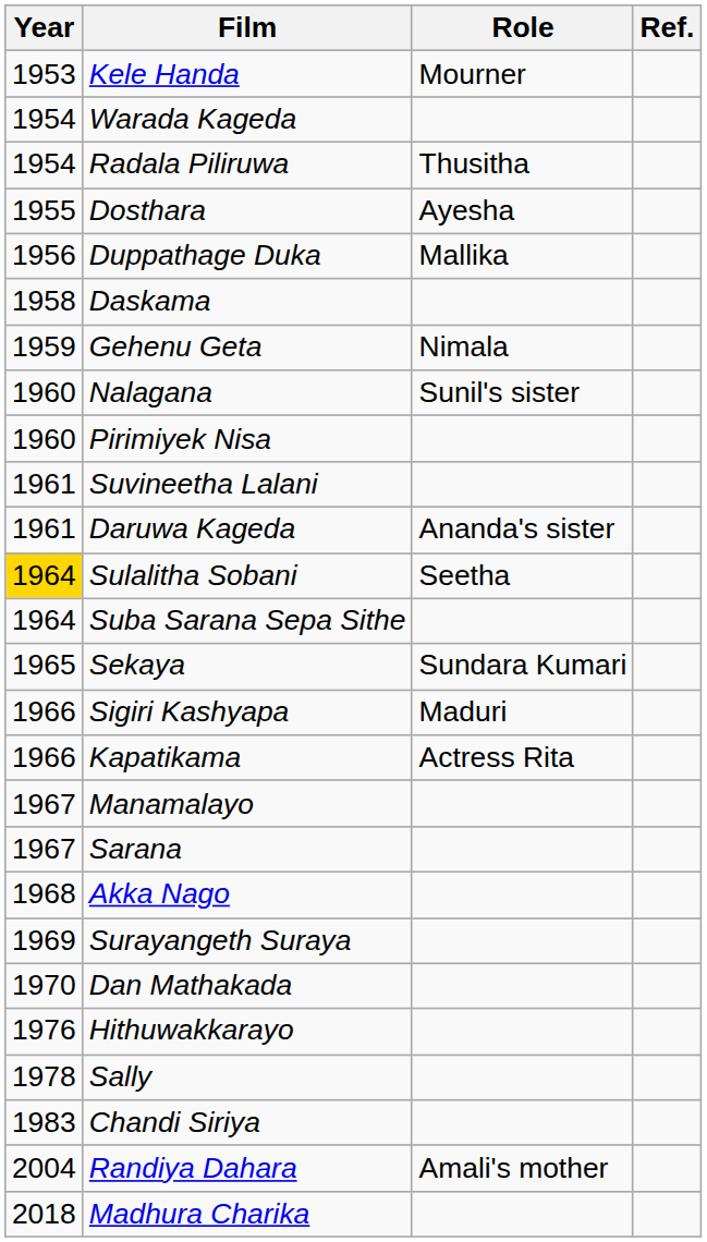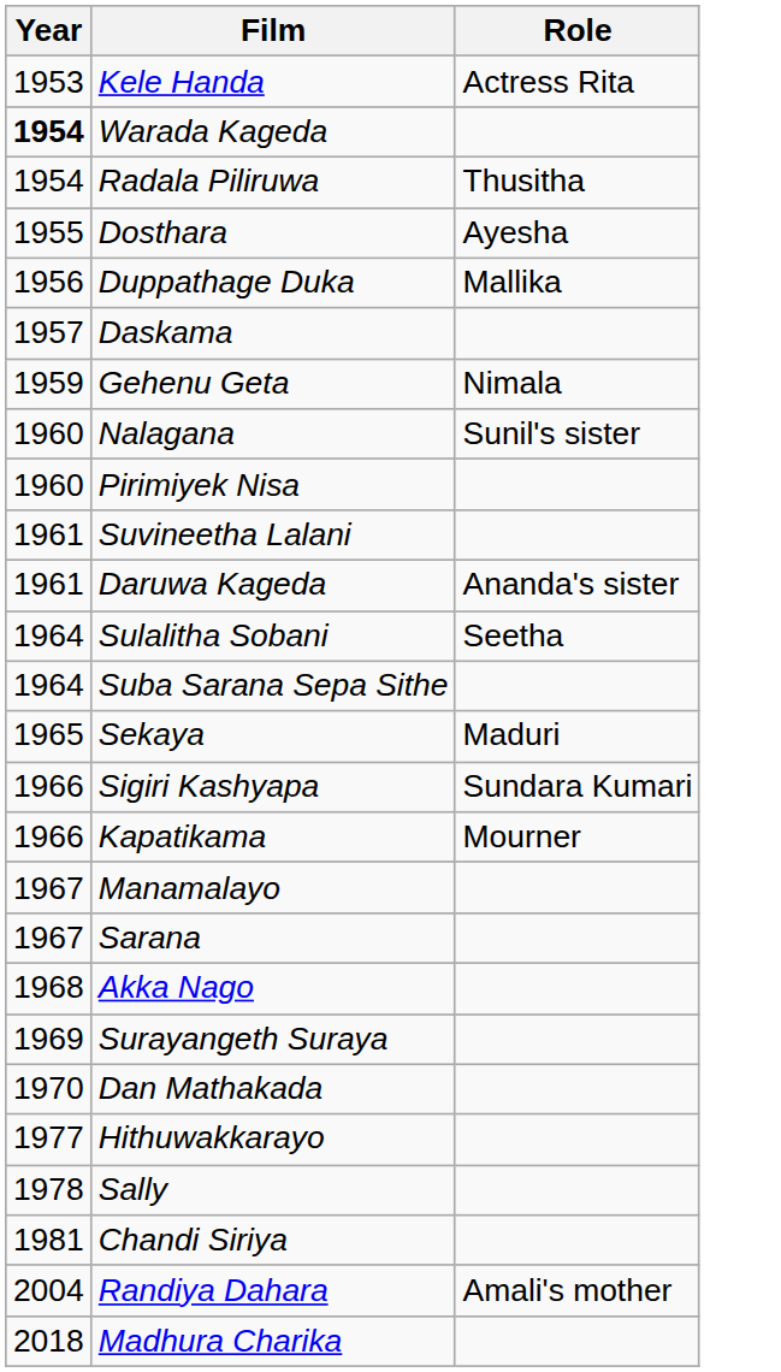- column: Ref.
Kele Handa | Role: Mourner -> Actress Rita
Warada Kageda | Year: normal -> bold
Daskama | Year: 1958 -> 1957
Sulalitha Sobani | Year: gold background -> no background
Sekaya | Role: Sundara Kumari -> Maduri
Sigiri Kashyapa | Role: Maduri -> Sundara Kumari
Kapatikama | Role: Actress Rita -> Mourner
Hithuwakkarayo | Year: 1976 -> 1977
Chandi Siriya | Year: 1983 -> 1981
